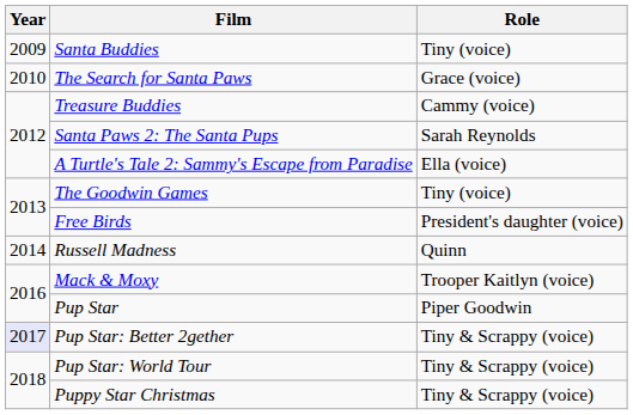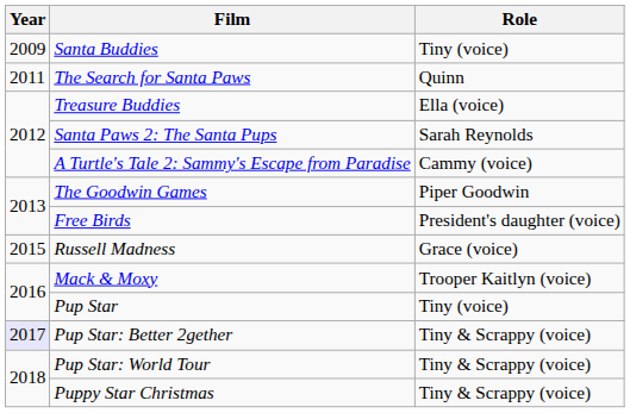The Search for Santa Paws | Year: 2010 -> 2011
The Search for Santa Paws | Role: Grace (voice) -> Quinn
Treasure Buddies | Role: Cammy (voice) -> Ella (voice)
A Turtle's Tale 2: Sammy's Escape from Paradise | Role: Ella (voice) -> Cammy (voice)
The Goodwin Games | Role: Tiny (voice) -> Piper Goodwin
Russell Madness | Year: 2014 -> 2015
Russell Madness | Role: Quinn -> Grace (voice)
Pup Star | Role: Piper Goodwin -> Tiny (voice)
